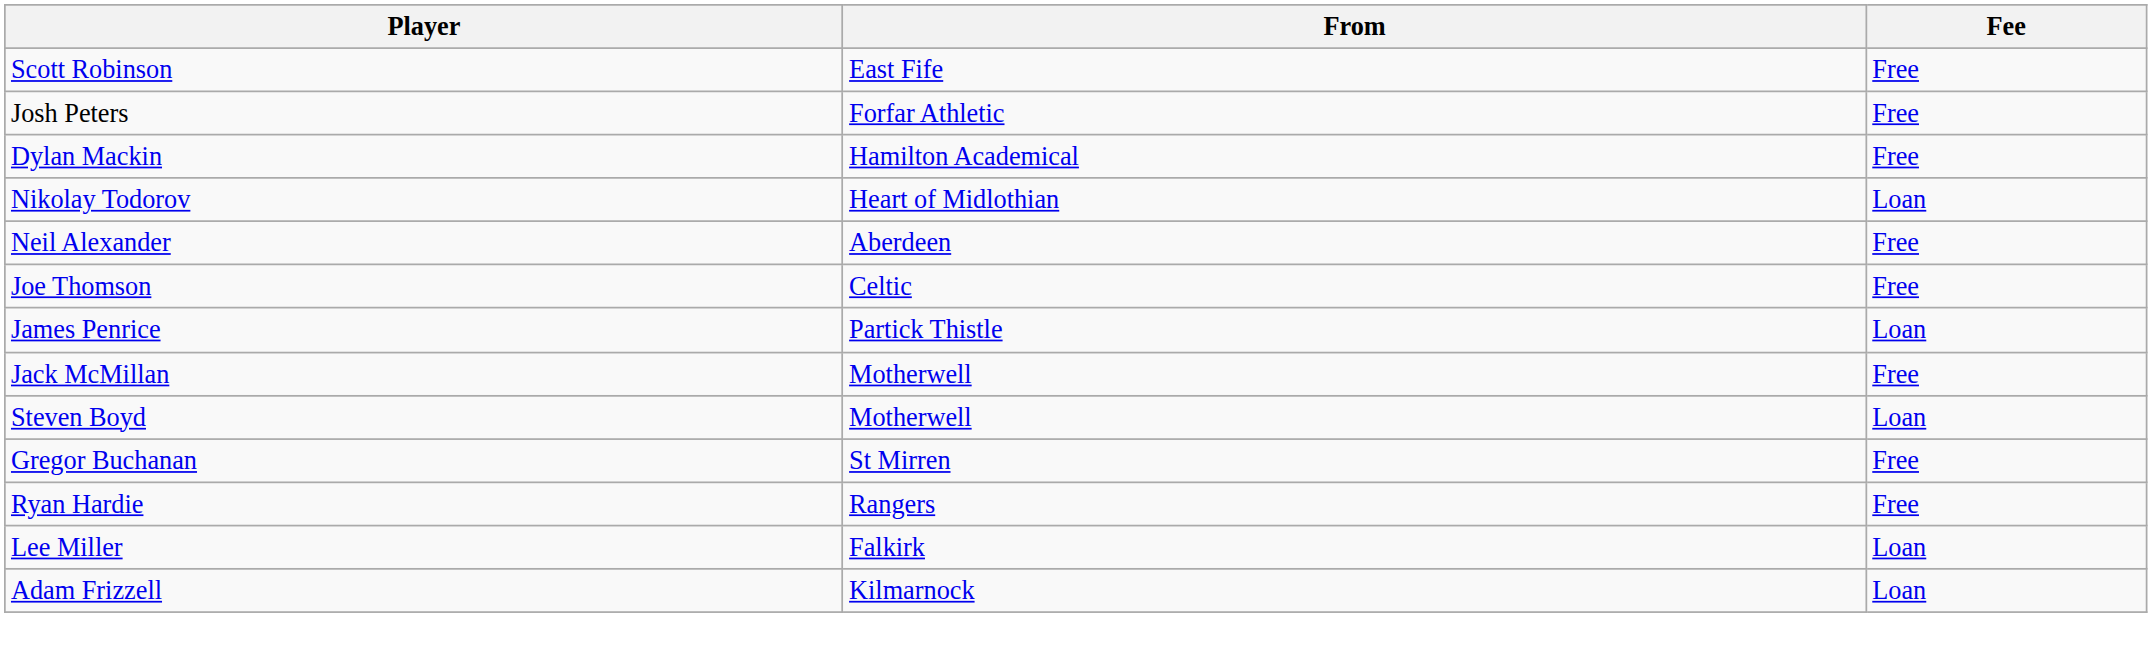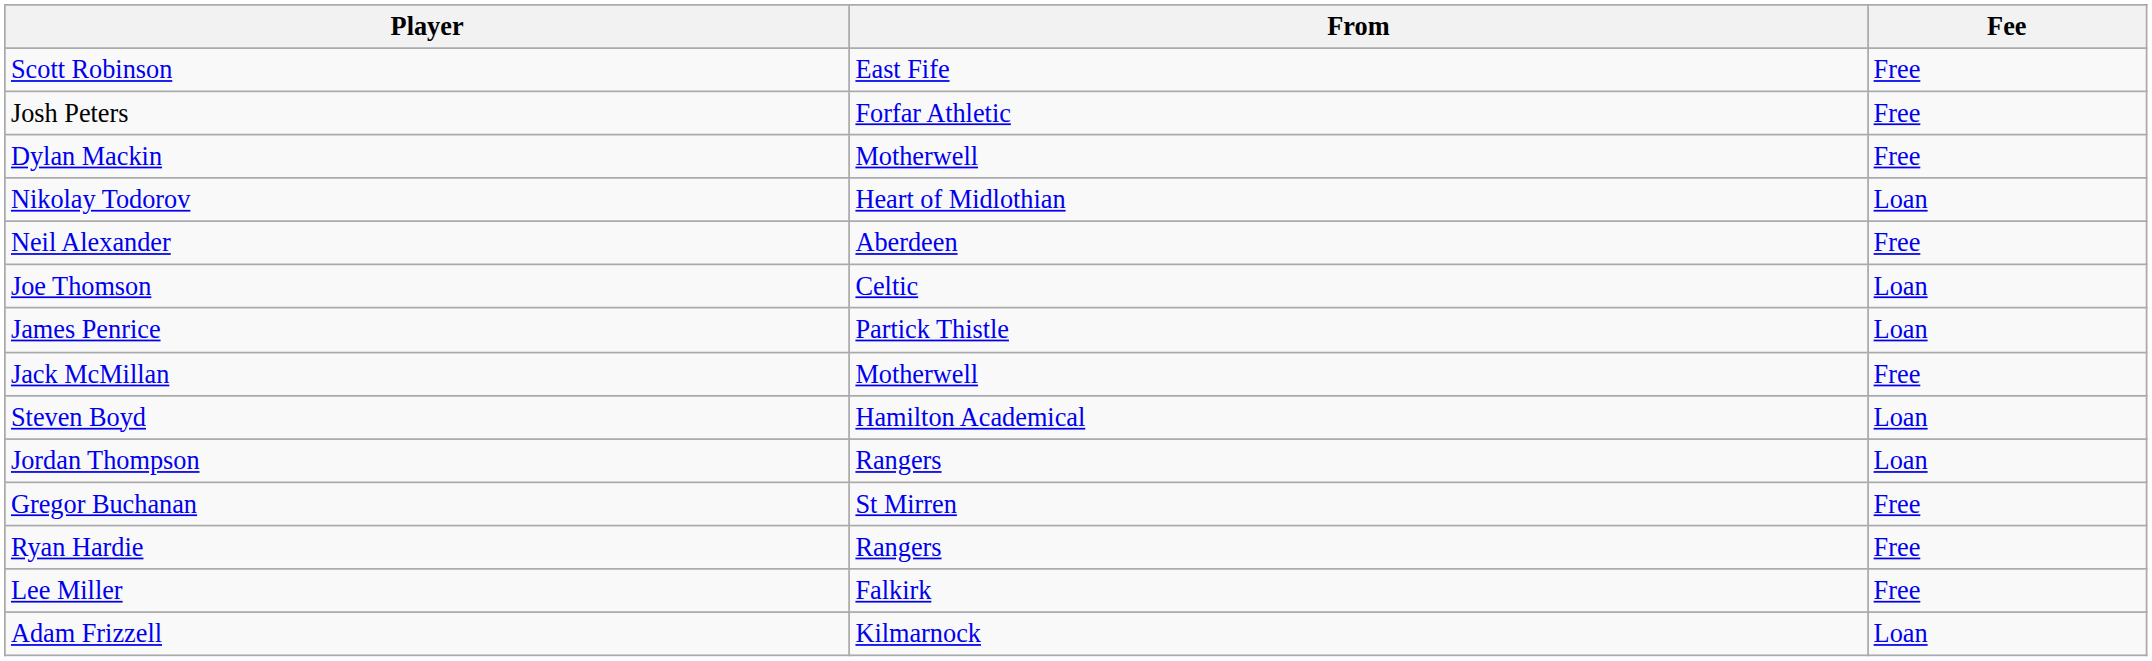Dylan Mackin | From: Hamilton Academical -> Motherwell
Joe Thomson | Fee: Free -> Loan
Steven Boyd | From: Motherwell -> Hamilton Academical
+ row: Jordan Thompson | Rangers | Loan
Lee Miller | Fee: Loan -> Free
